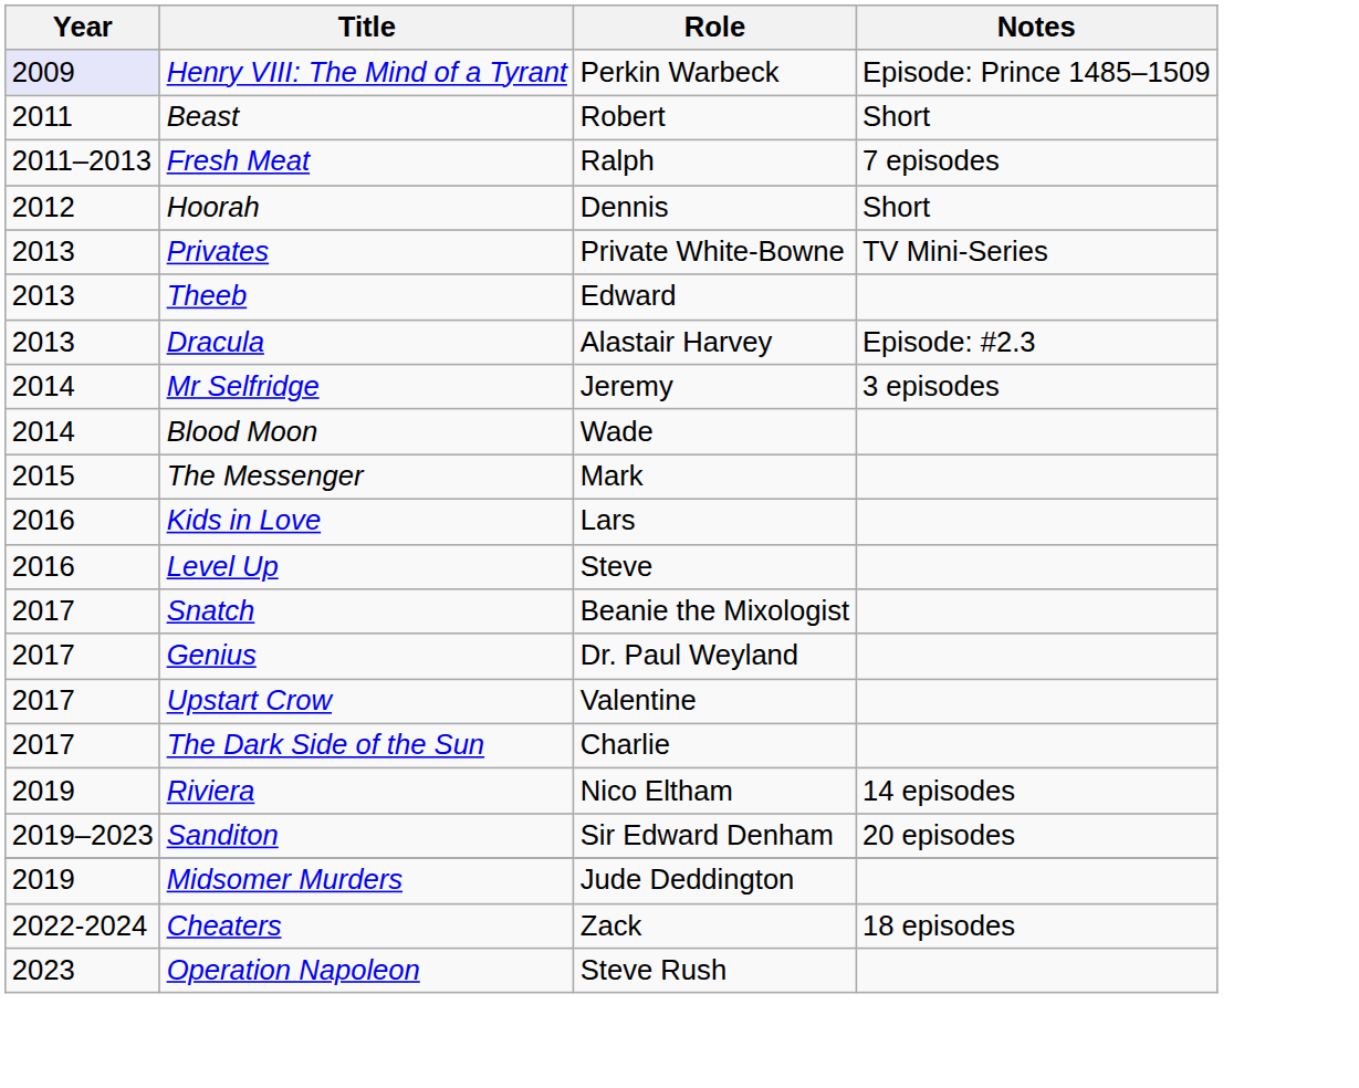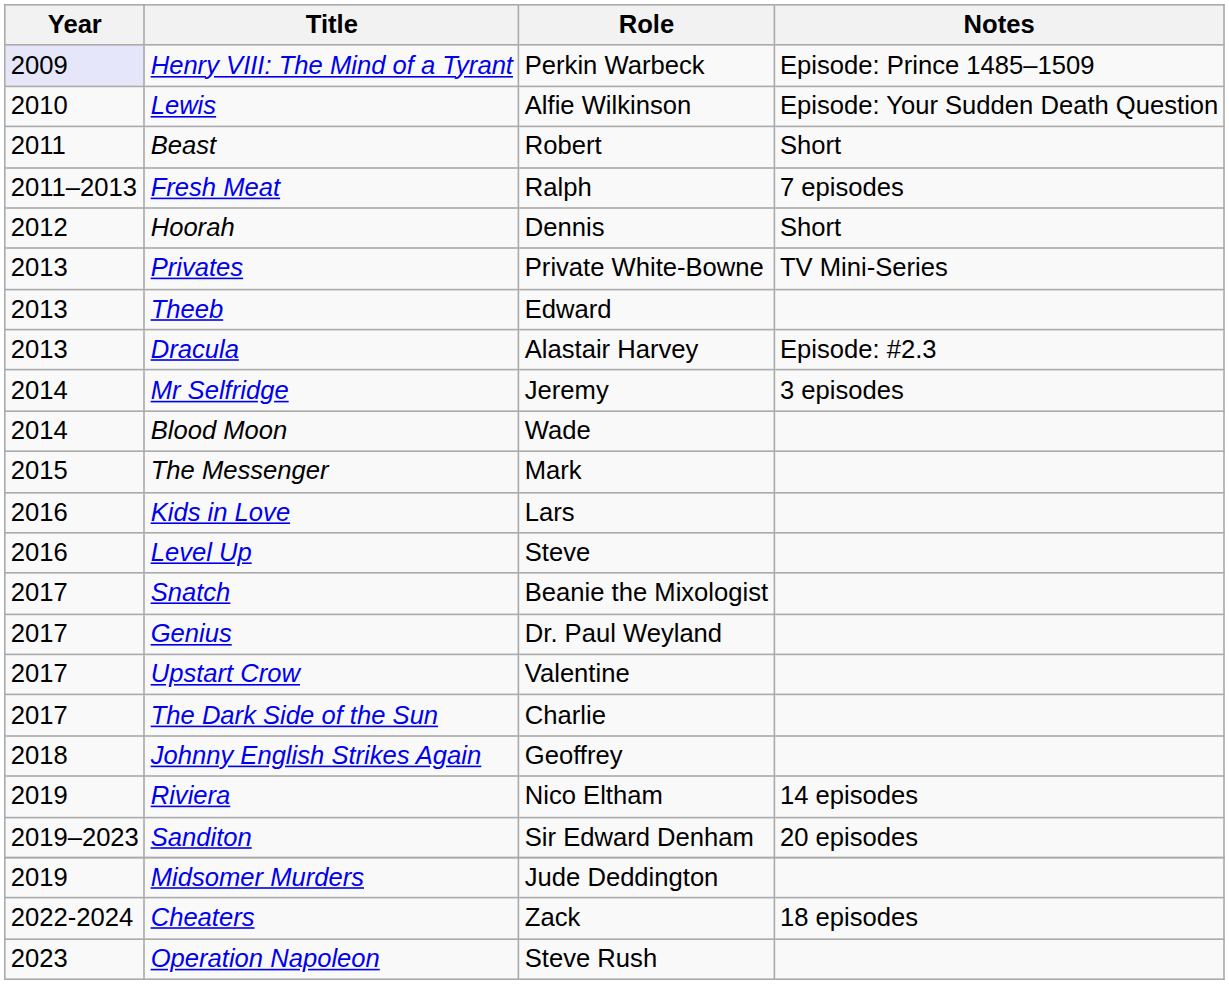+ row: 2010 | Lewis | Alfie Wilkinson | Episode: Your Sudden Death Question
+ row: 2018 | Johnny English Strikes Again | Geoffrey
